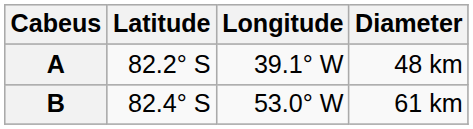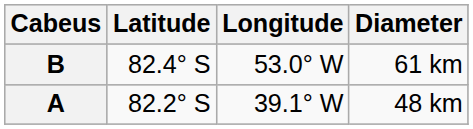rows swapped: A <-> B
